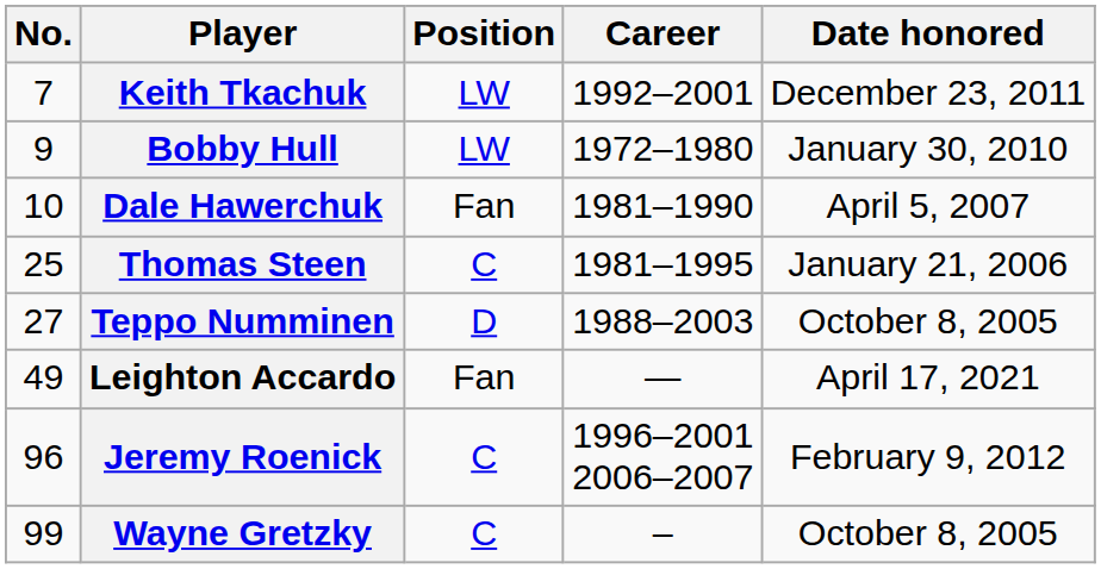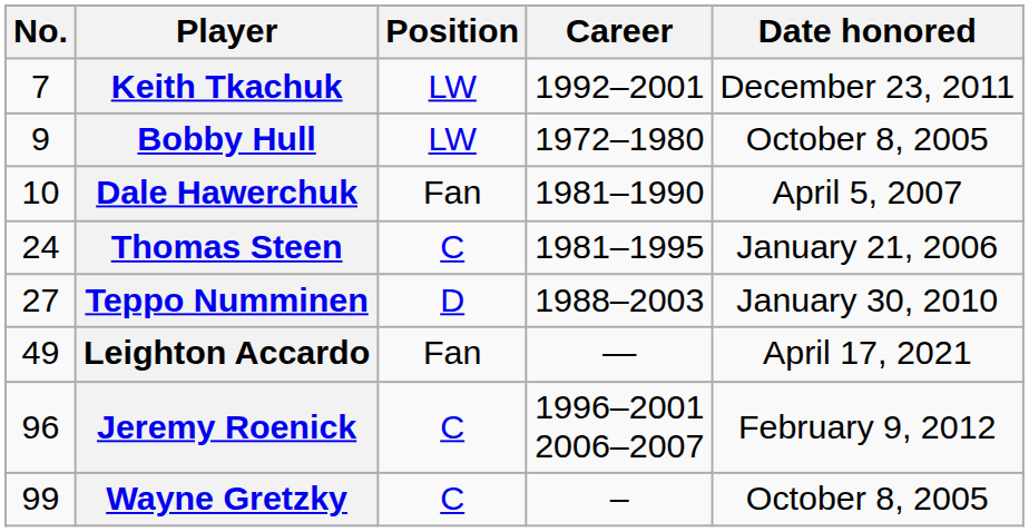Bobby Hull | Date honored: January 30, 2010 -> October 8, 2005
Thomas Steen | No.: 25 -> 24
Teppo Numminen | Date honored: October 8, 2005 -> January 30, 2010
